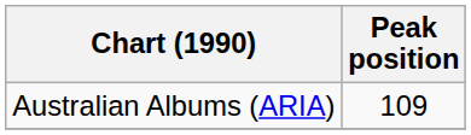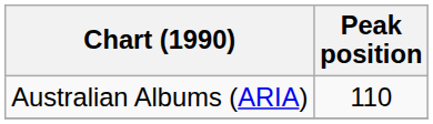Australian Albums (ARIA) | Peak position: 109 -> 110
